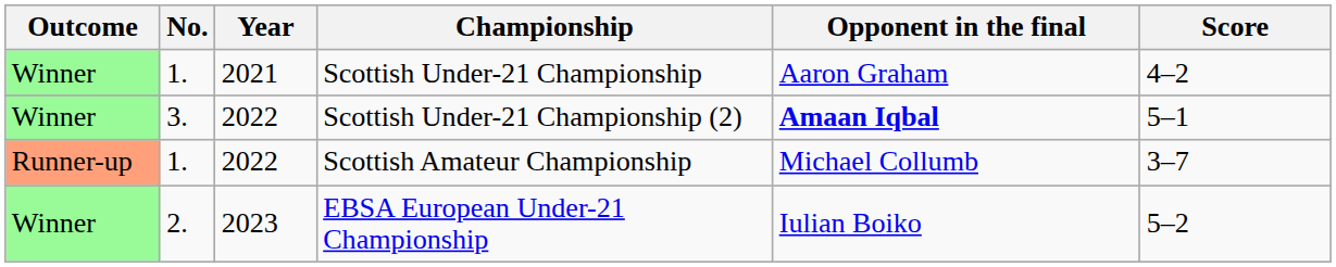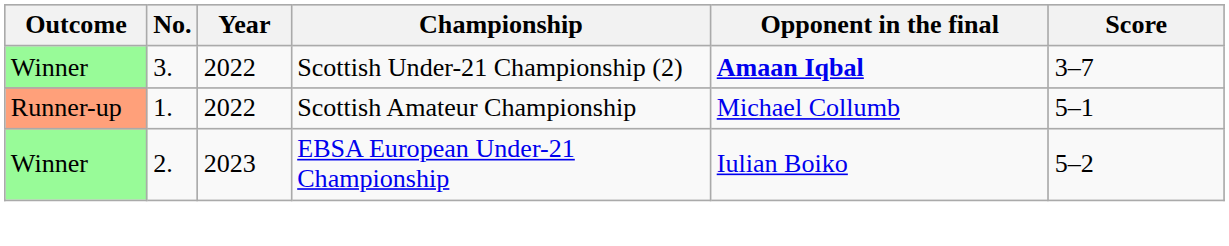- row: Winner | 1. | 2021 | Scottish Under-21 Championship | Aaron Graham | 4–2
Scottish Under-21 Championship (2) | Score: 5–1 -> 3–7
Scottish Amateur Championship | Score: 3–7 -> 5–1
